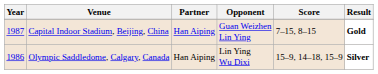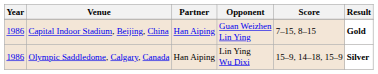Capital Indoor Stadium, Beijing, China | Year: 1987 -> 1986
